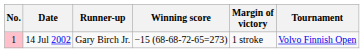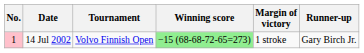columns swapped: Tournament <-> Runner-up
14 Jul 2002 | Winning score: no background -> lightgreen background
